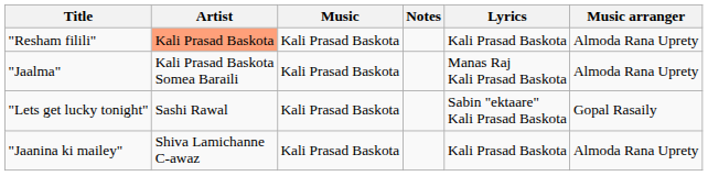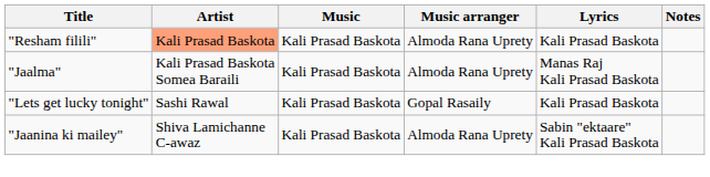columns swapped: Music arranger <-> Notes
"Lets get lucky tonight" | Lyrics: Sabin "ektaare" Kali Prasad Baskota -> Kali Prasad Baskota
"Jaanina ki mailey" | Lyrics: Kali Prasad Baskota -> Sabin "ektaare" Kali Prasad Baskota
